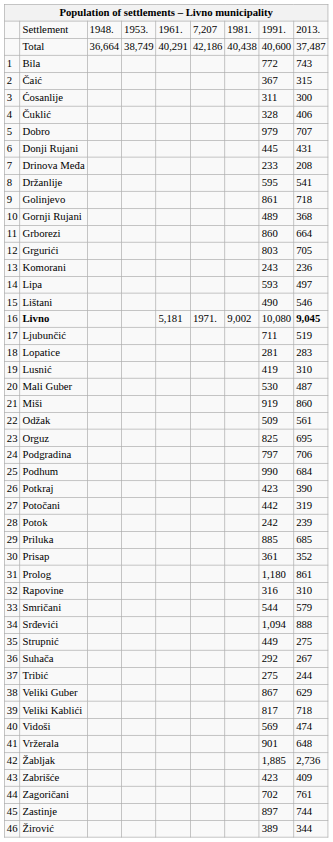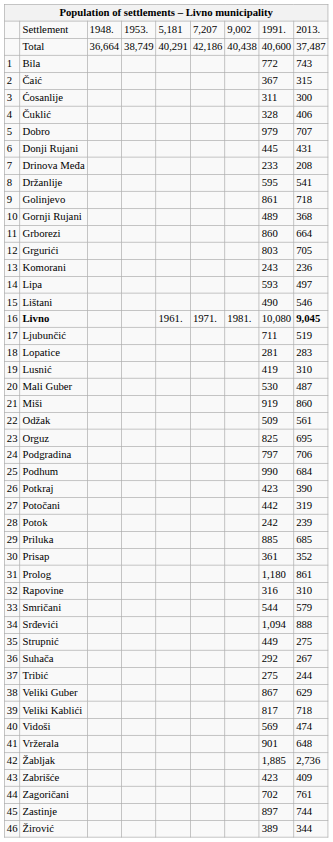Settlement | column 5: 1961. -> 5,181
Settlement | column 7: 1981. -> 9,002
Livno | column 5: 5,181 -> 1961.
Livno | column 7: 9,002 -> 1981.
